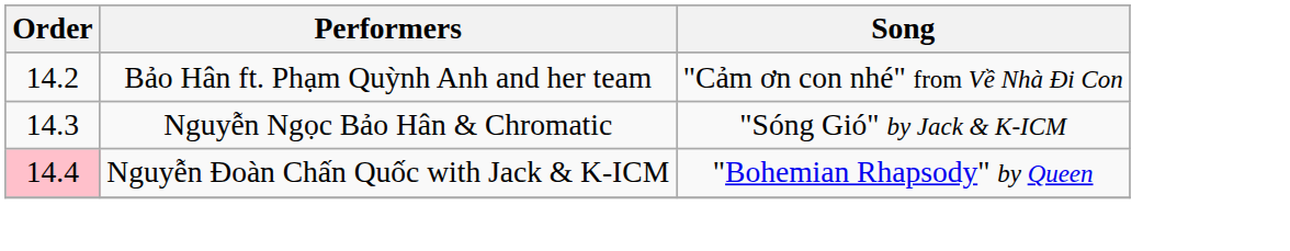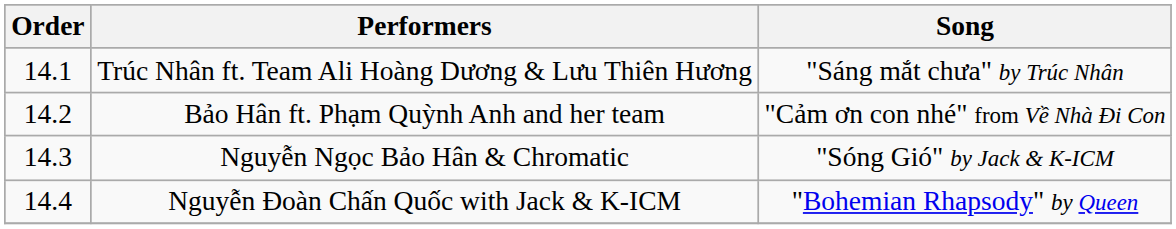+ row: 14.1 | Trúc Nhân ft. Team Ali Hoàng Dương & Lưu Thiên Hương | "Sáng mắt chưa" by Trúc Nhân
Nguyễn Đoàn Chấn Quốc with Jack & K-ICM | Order: pink background -> no background
